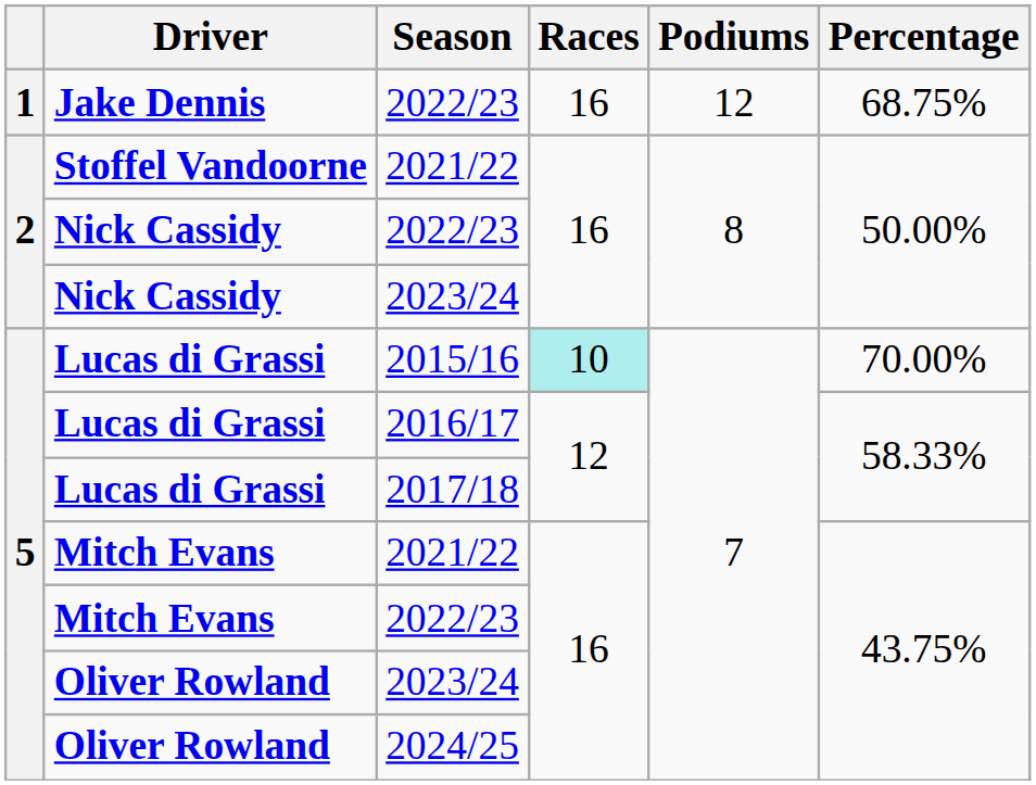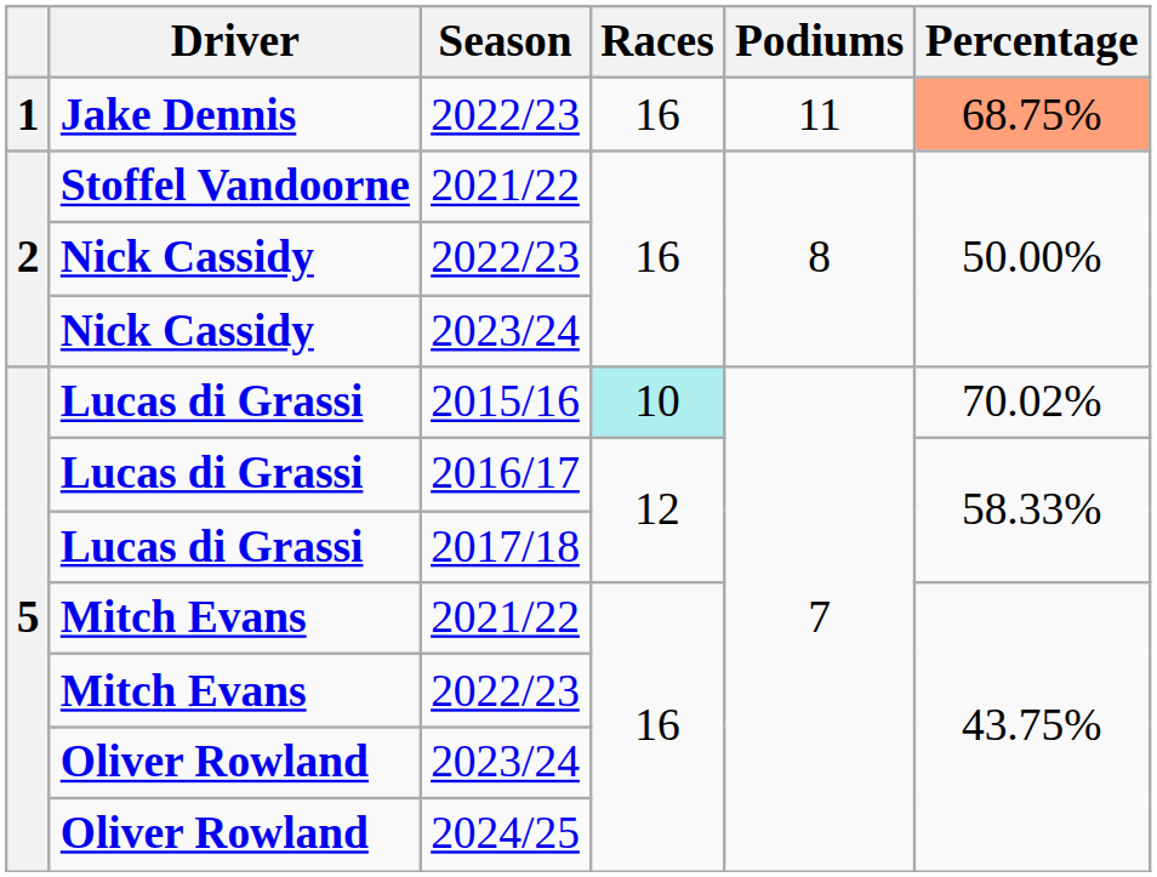Jake Dennis / 2022/23 | Podiums: 12 -> 11
Jake Dennis / 2022/23 | Percentage: no background -> lightsalmon background
2015/16 | Percentage: 70.00% -> 70.02%
